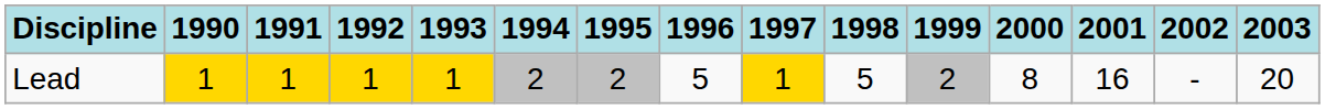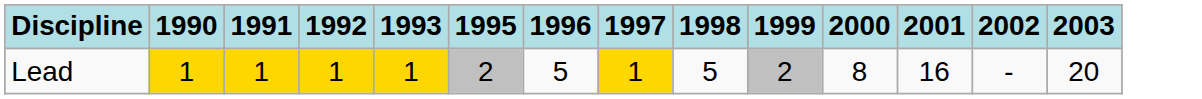- column: 1994 | 2
